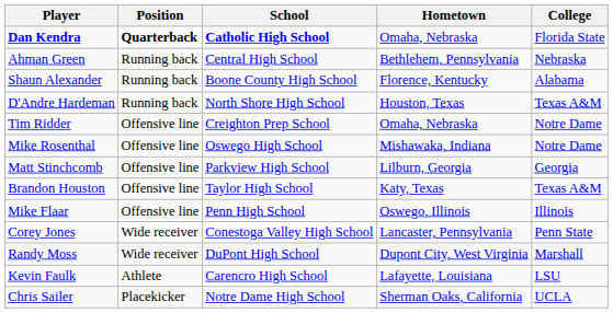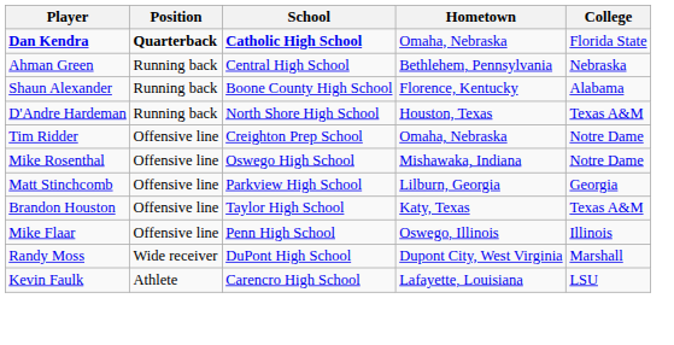- row: Corey Jones | Wide receiver | Conestoga Valley High School | Lancaster, Pennsylvania | Penn State
- row: Chris Sailer | Placekicker | Notre Dame High School | Sherman Oaks, California | UCLA
